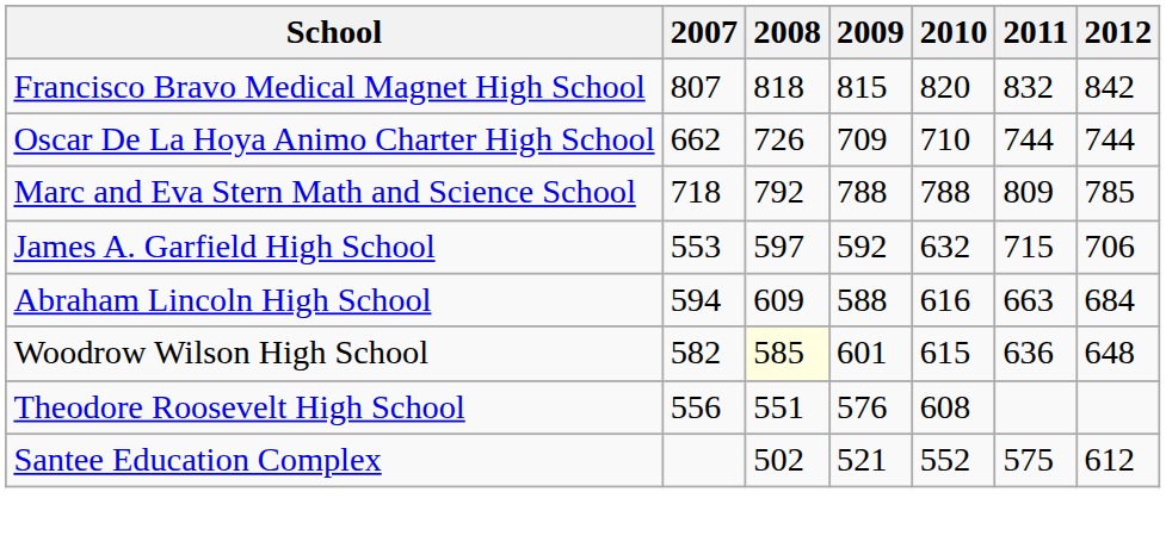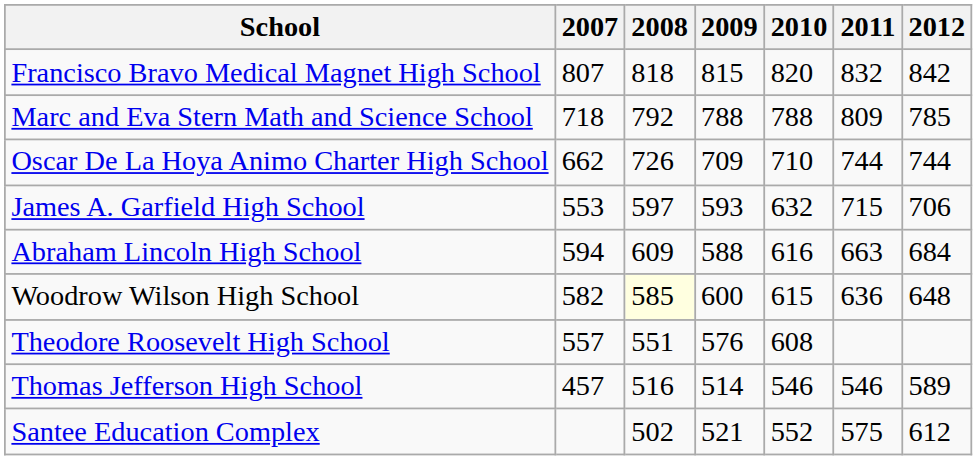rows swapped: Marc and Eva Stern Math and Science School <-> Oscar De La Hoya Animo Charter High School
James A. Garfield High School | 2009: 592 -> 593
Woodrow Wilson High School | 2009: 601 -> 600
Theodore Roosevelt High School | 2007: 556 -> 557
+ row: Thomas Jefferson High School | 457 | 516 | 514 | 546 | 546 | 589
